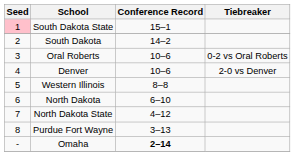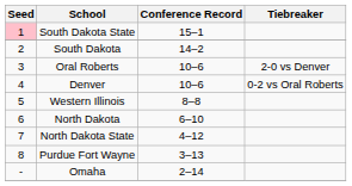Oral Roberts | Tiebreaker: 0-2 vs Oral Roberts -> 2-0 vs Denver
Denver | Tiebreaker: 2-0 vs Denver -> 0-2 vs Oral Roberts
Omaha | Conference Record: bold -> normal
